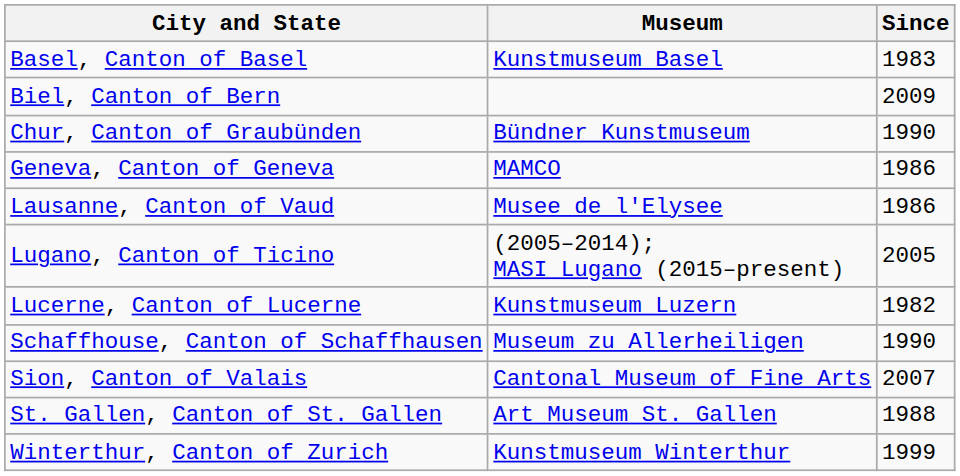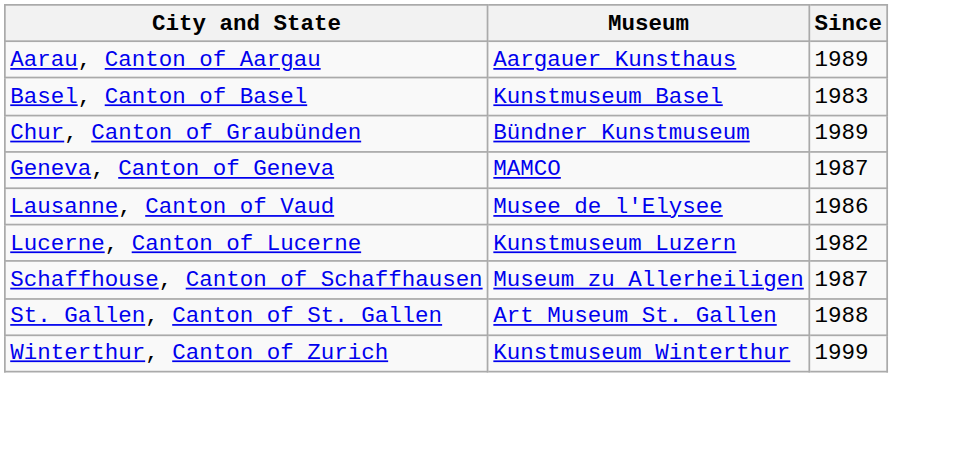+ row: Aarau, Canton of Aargau | Aargauer Kunsthaus | 1989
- row: Biel, Canton of Bern | 2009
Chur, Canton of Graubünden | Since: 1990 -> 1989
Geneva, Canton of Geneva | Since: 1986 -> 1987
- row: Lugano, Canton of Ticino | (2005–2014); MASI Lugano (2015–present) | 2005
Schaffhouse, Canton of Schaffhausen | Since: 1990 -> 1987
- row: Sion, Canton of Valais | Cantonal Museum of Fine Arts | 2007
